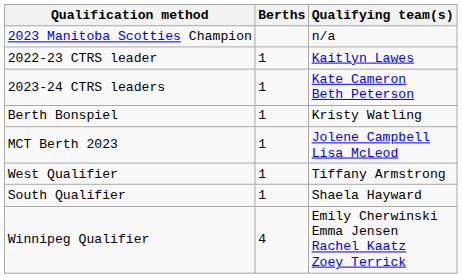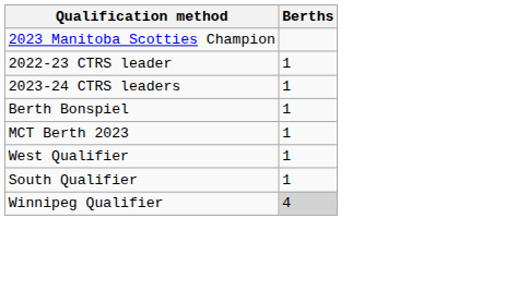- column: Qualifying team(s) | n/a | Kaitlyn Lawes | Kate Cameron Beth Peterson | Kristy Watling | Jolene Campbell Lisa McLeod | Tiffany Armstrong | Shaela Hayward | Emily Cherwinski Emma Jensen Rachel Kaatz Zoey Terrick
Winnipeg Qualifier | Berths: no background -> lightgrey background
